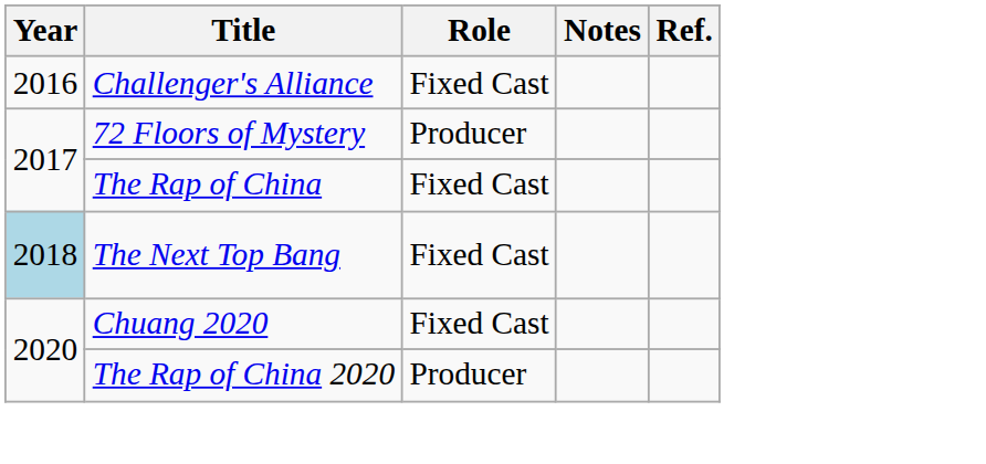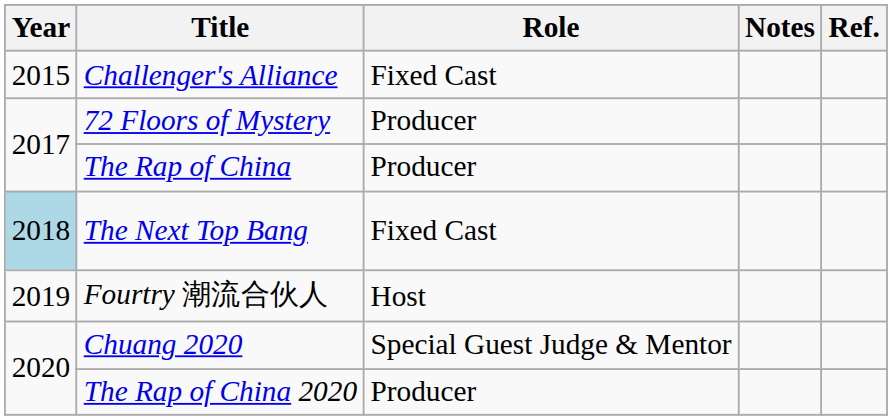Challenger's Alliance | Year: 2016 -> 2015
The Rap of China | Role: Fixed Cast -> Producer
+ row: 2019 | Fourtry 潮流合伙人 | Host
Chuang 2020 | Role: Fixed Cast -> Special Guest Judge & Mentor
